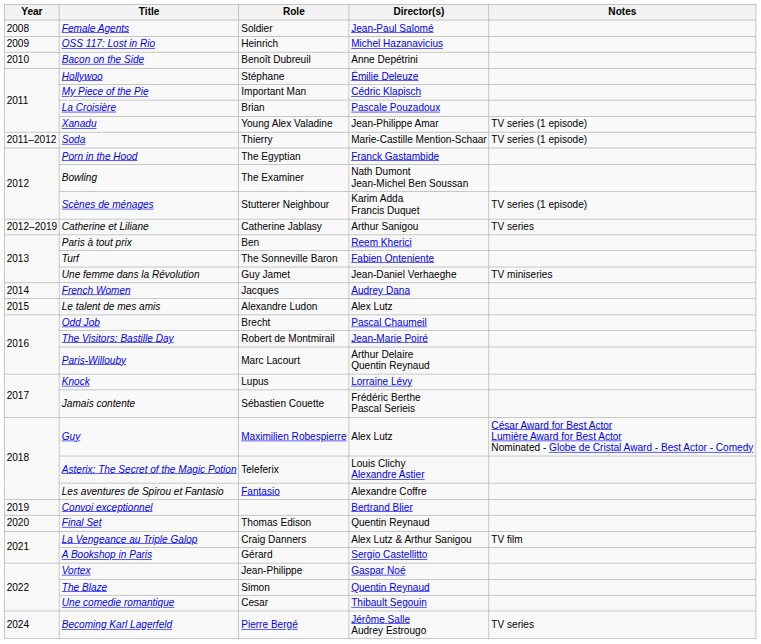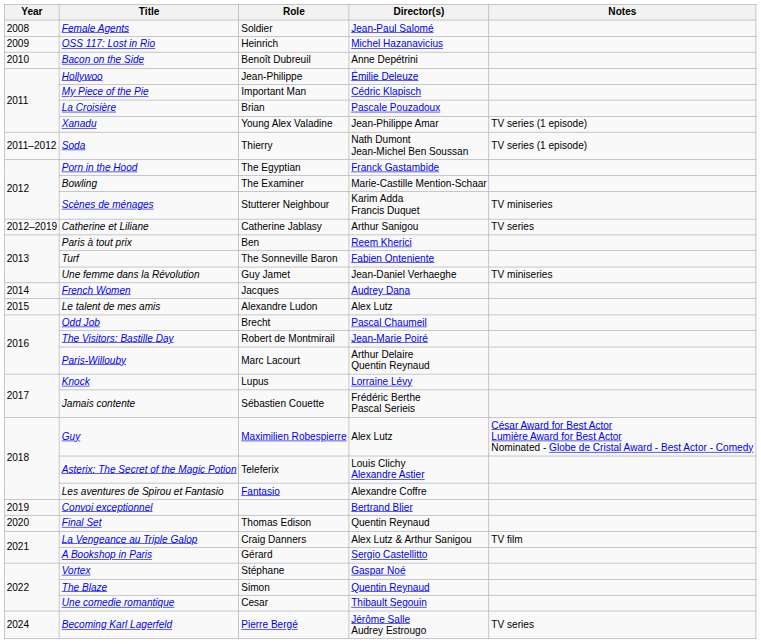Hollywoo | Role: Stéphane -> Jean-Philippe
Soda | Director(s): Marie-Castille Mention-Schaar -> Nath Dumont Jean-Michel Ben Soussan
Bowling | Director(s): Nath Dumont Jean-Michel Ben Soussan -> Marie-Castille Mention-Schaar
Scènes de ménages | Notes: TV series (1 episode) -> TV miniseries
Vortex | Role: Jean-Philippe -> Stéphane
